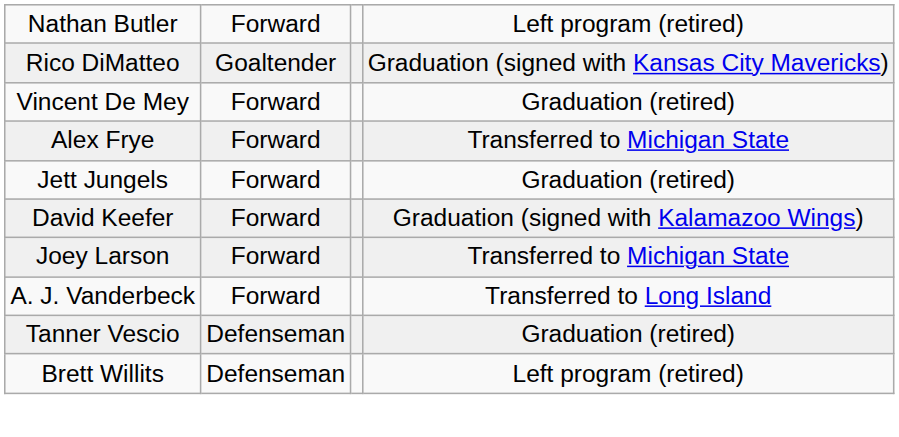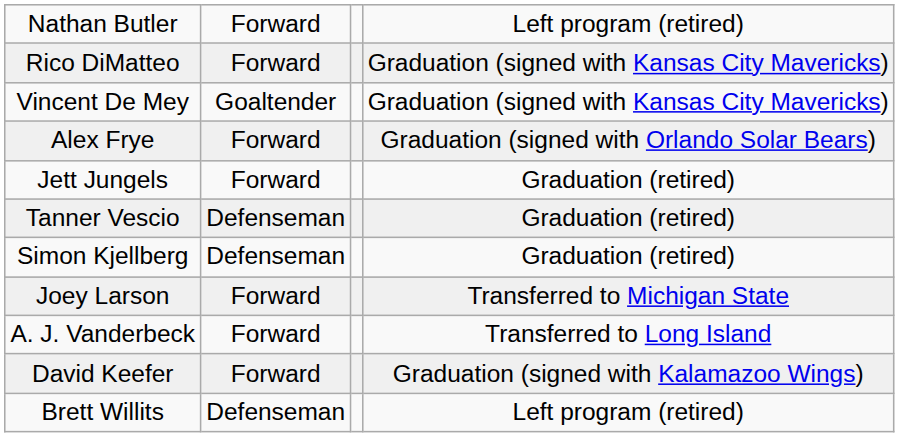Rico DiMatteo | column 2: Goaltender -> Forward
Vincent De Mey | column 2: Forward -> Goaltender
Vincent De Mey | column 4: Graduation (retired) -> Graduation (signed with Kansas City Mavericks)
Alex Frye | column 4: Transferred to Michigan State -> Graduation (signed with Orlando Solar Bears)
rows swapped: David Keefer <-> Tanner Vescio
+ row: Simon Kjellberg | Defenseman | Graduation (retired)
